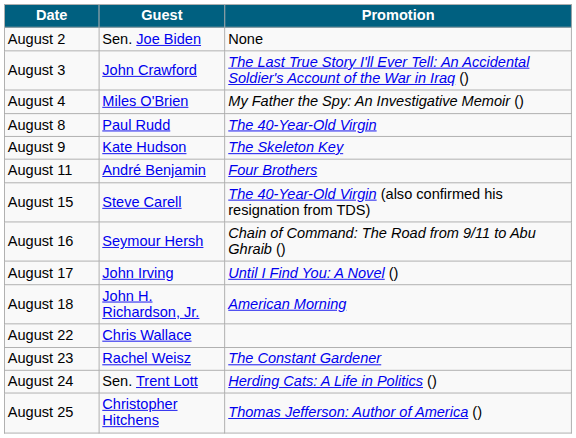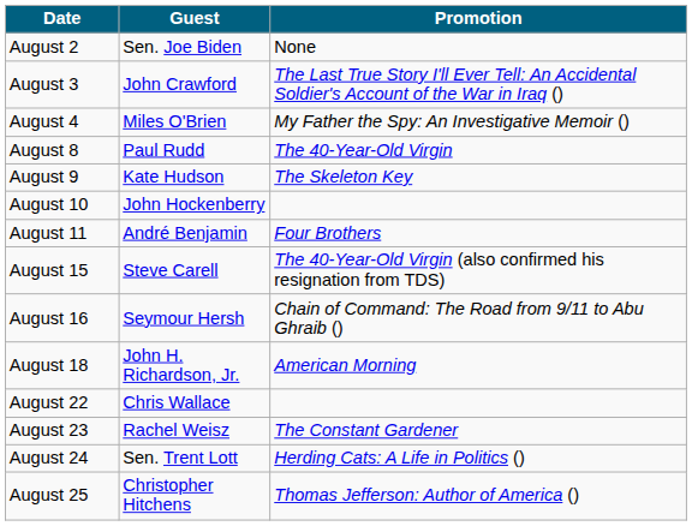+ row: August 10 | John Hockenberry
- row: August 17 | John Irving | Until I Find You: A Novel ()
